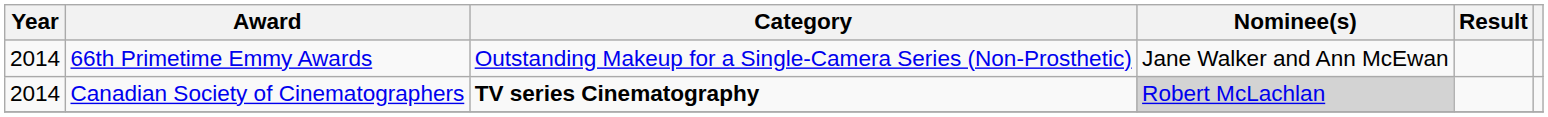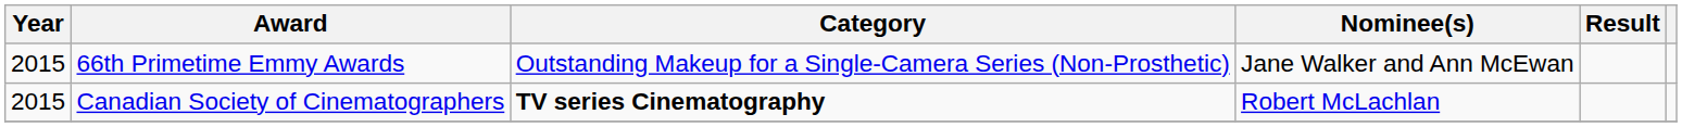66th Primetime Emmy Awards | Year: 2014 -> 2015
Canadian Society of Cinematographers | Year: 2014 -> 2015
Canadian Society of Cinematographers | Nominee(s): lightgrey background -> no background
